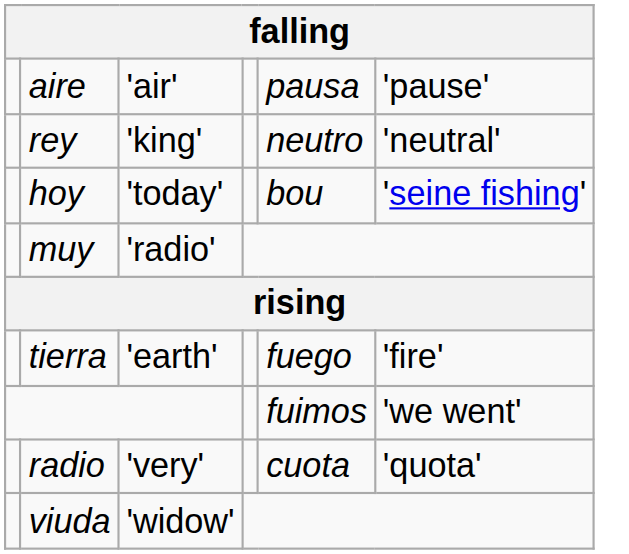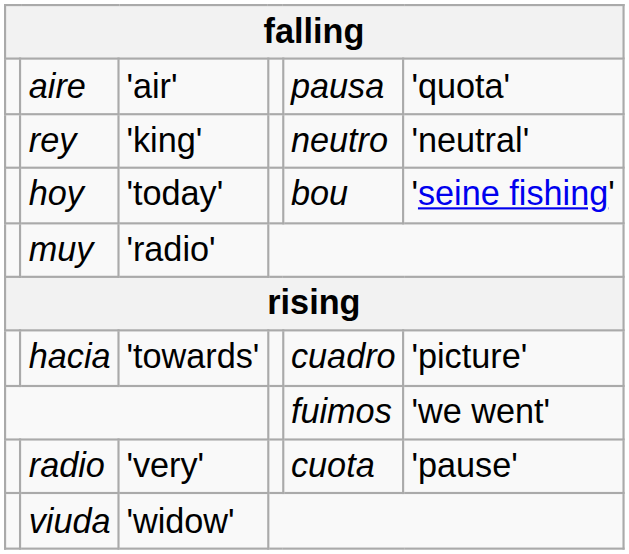aire | column 6: 'pause' -> 'quota'
+ row: hacia | 'towards' | cuadro | 'picture'
- row: tierra | 'earth' | fuego | 'fire'
radio | column 6: 'quota' -> 'pause'
